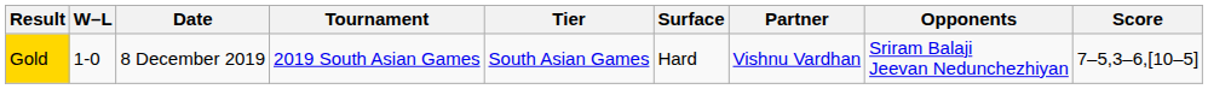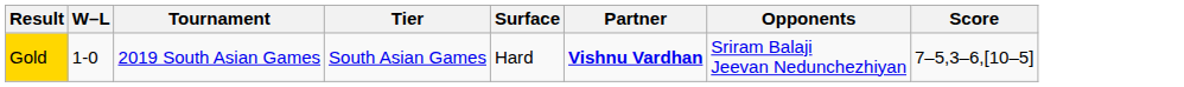- column: Date | 8 December 2019
Gold | Partner: normal -> bold
